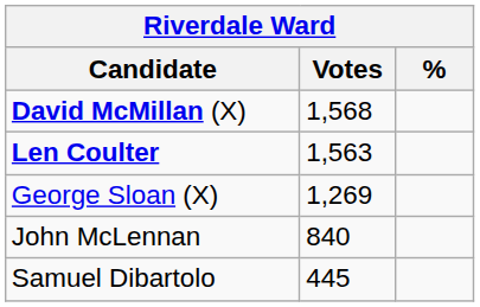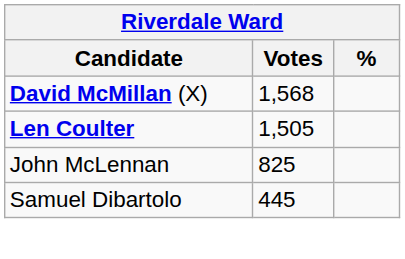Len Coulter | Votes: 1,563 -> 1,505
- row: George Sloan (X) | 1,269
John McLennan | Votes: 840 -> 825
